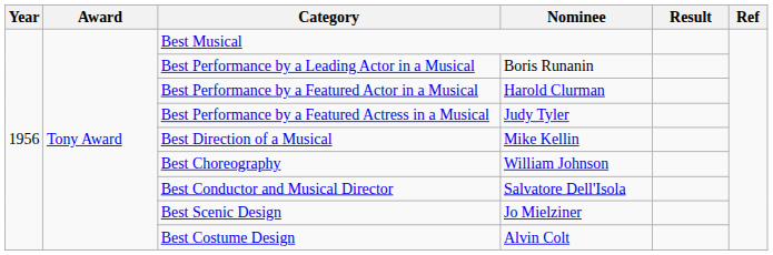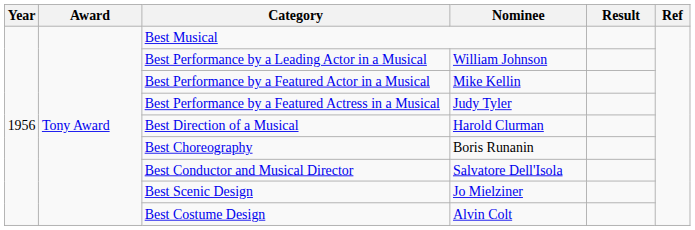Best Performance by a Leading Actor in a Musical | Nominee: Boris Runanin -> William Johnson
Best Performance by a Featured Actor in a Musical | Nominee: Harold Clurman -> Mike Kellin
Best Direction of a Musical | Nominee: Mike Kellin -> Harold Clurman
Best Choreography | Nominee: William Johnson -> Boris Runanin
